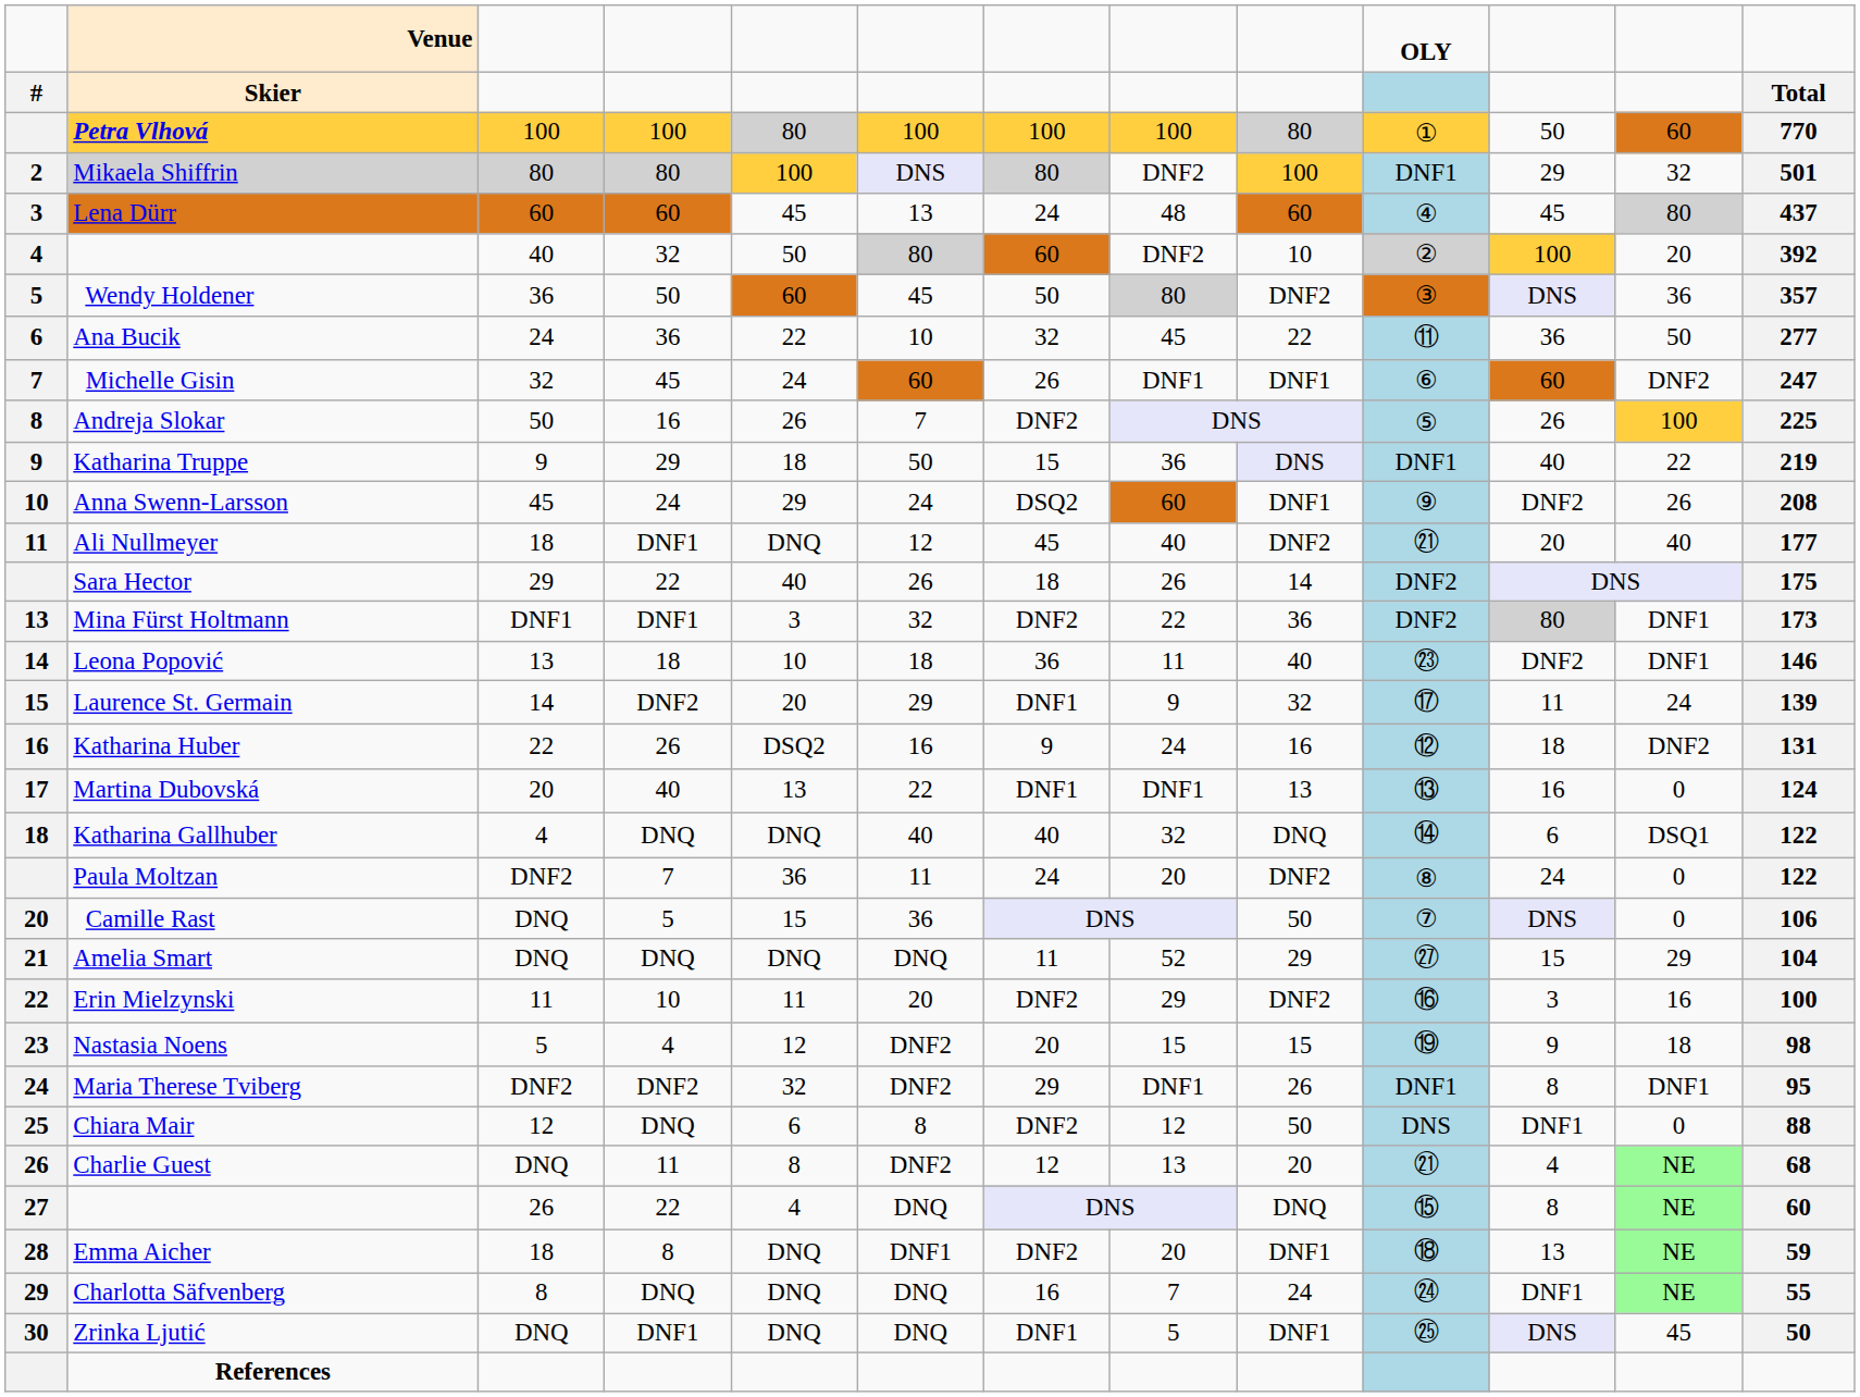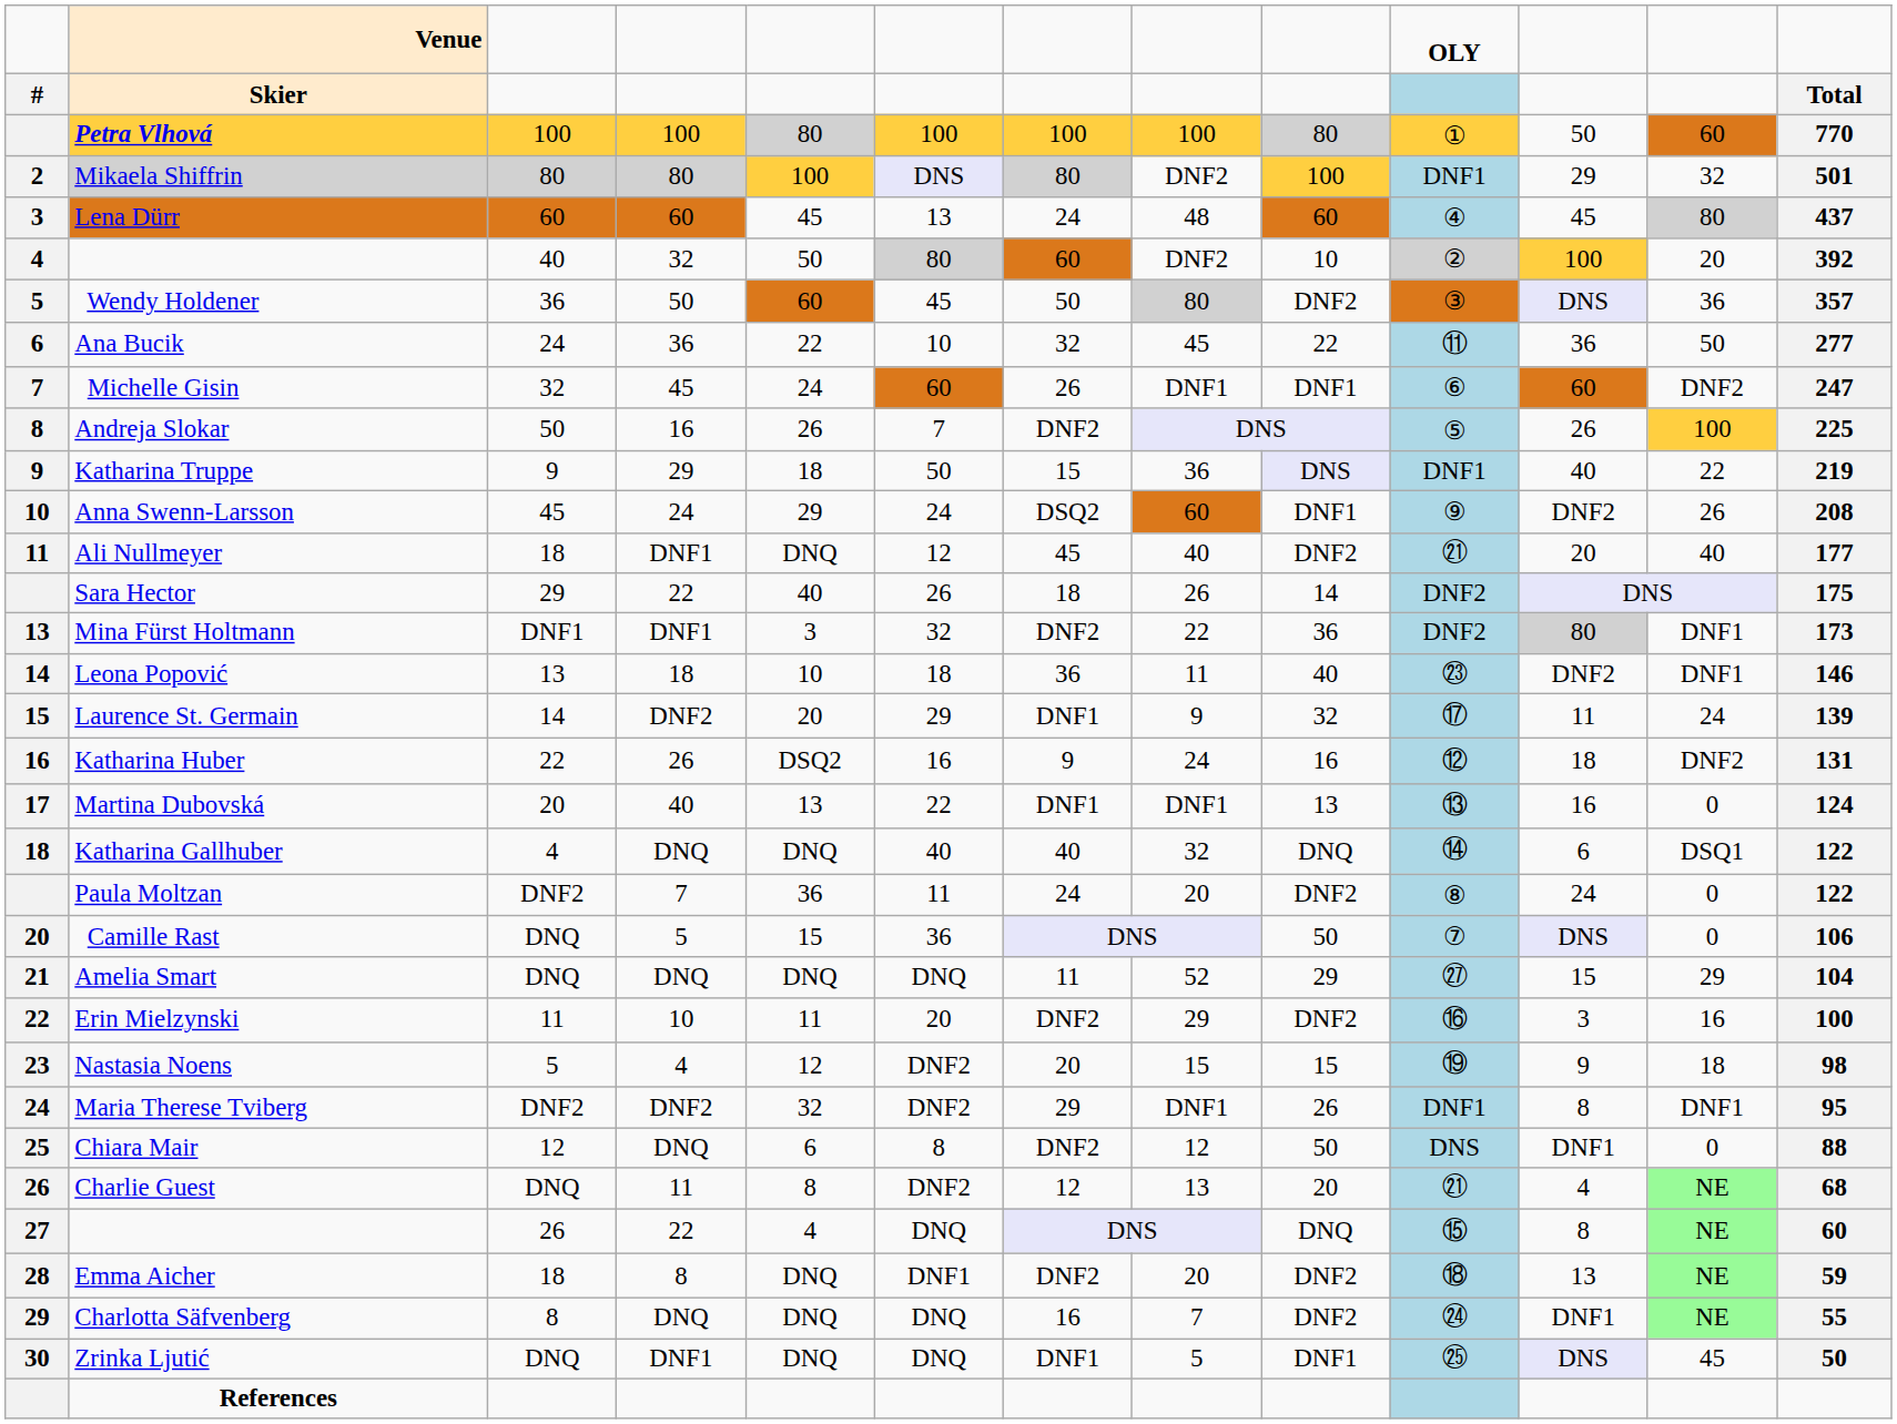Emma Aicher | column 9: DNF1 -> DNF2
Charlotta Säfvenberg | column 9: 24 -> DNF2
